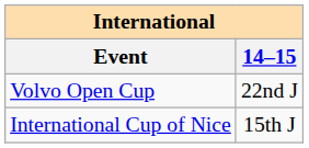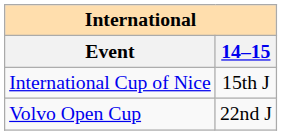rows swapped: International Cup of Nice <-> Volvo Open Cup
